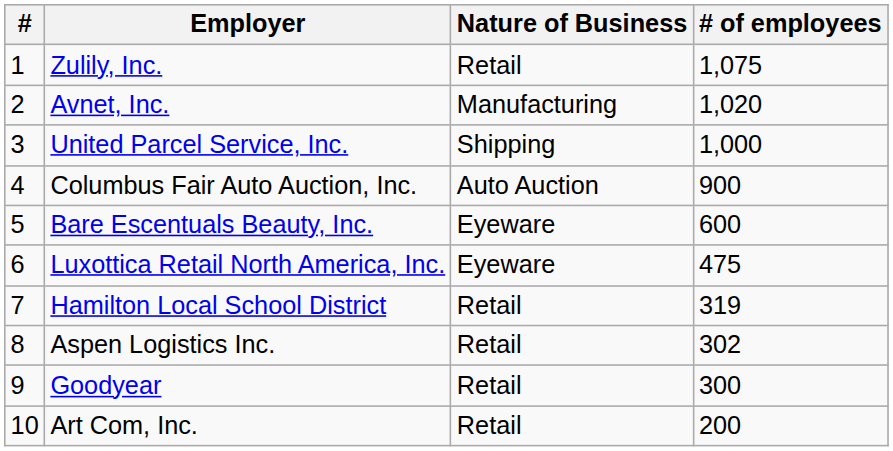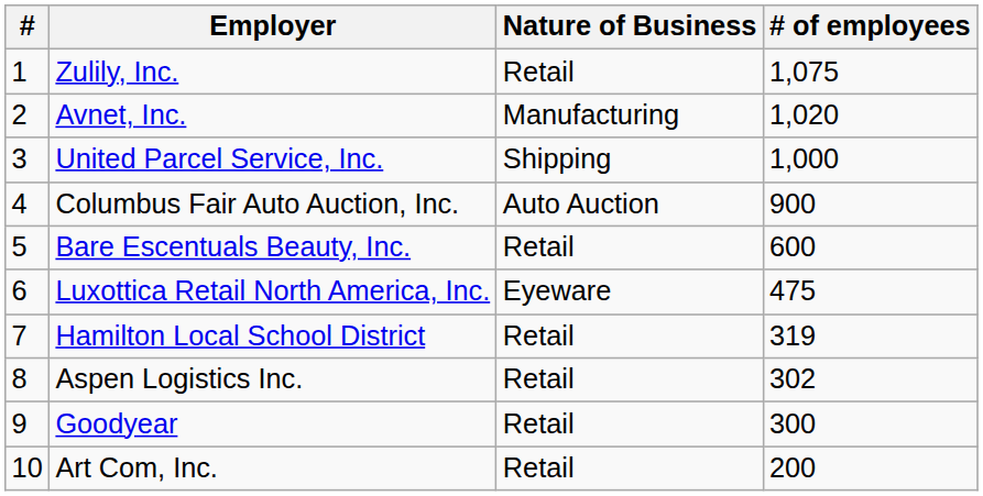Bare Escentuals Beauty, Inc. | Nature of Business: Eyeware -> Retail
